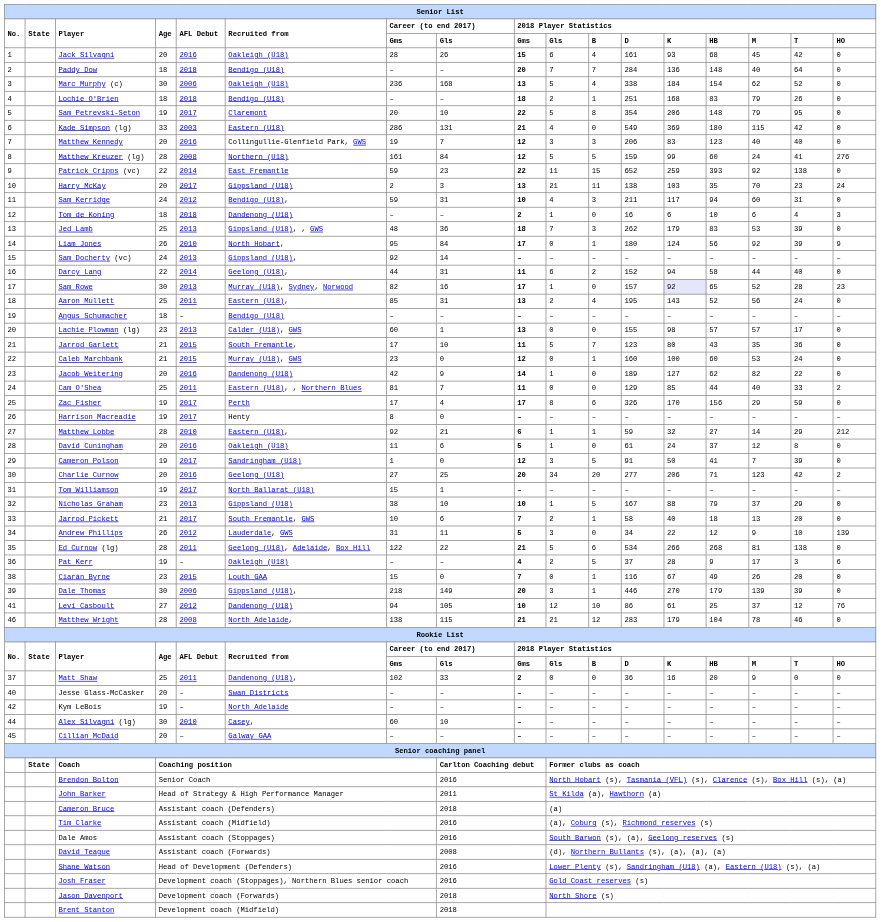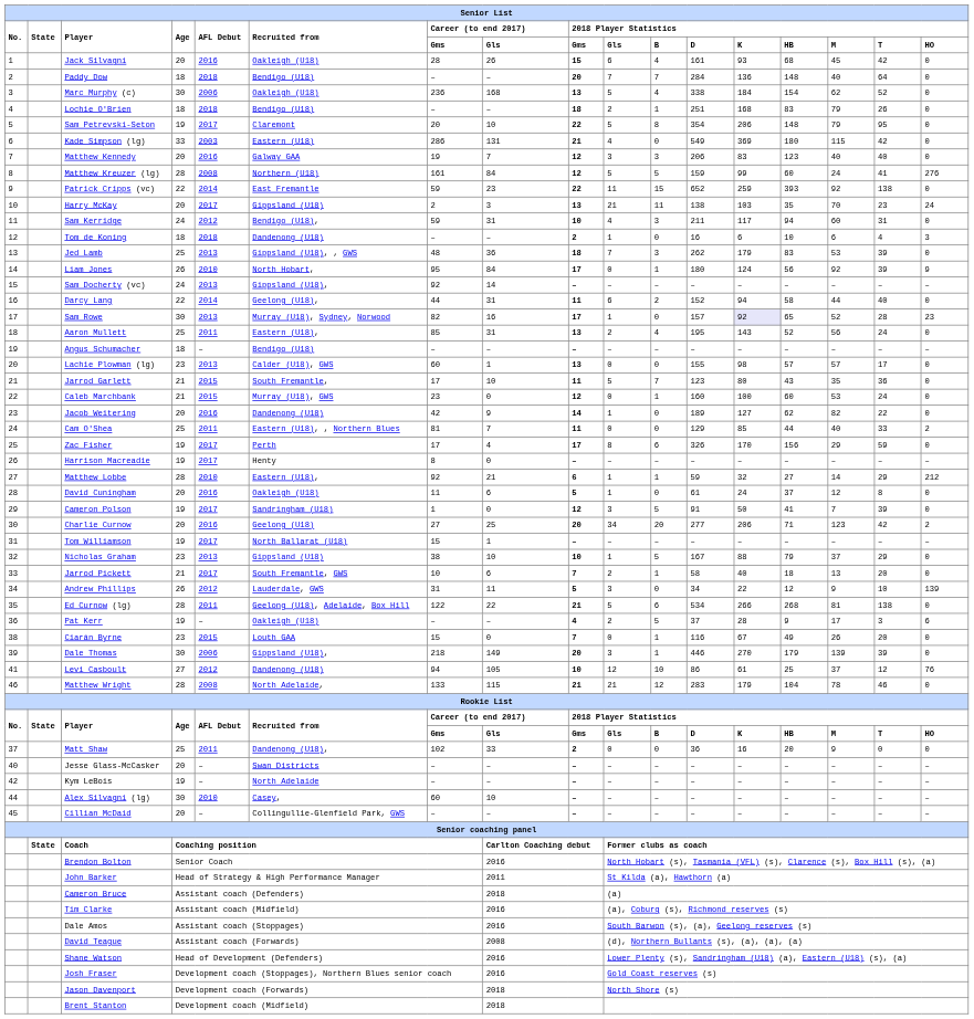Matthew Kennedy | Recruited from: Collingullie-Glenfield Park, GWS -> Galway GAA
Matthew Wright | Career (to end 2017) / Gms: 138 -> 133
Cillian McDaid | Recruited from: Galway GAA -> Collingullie-Glenfield Park, GWS
